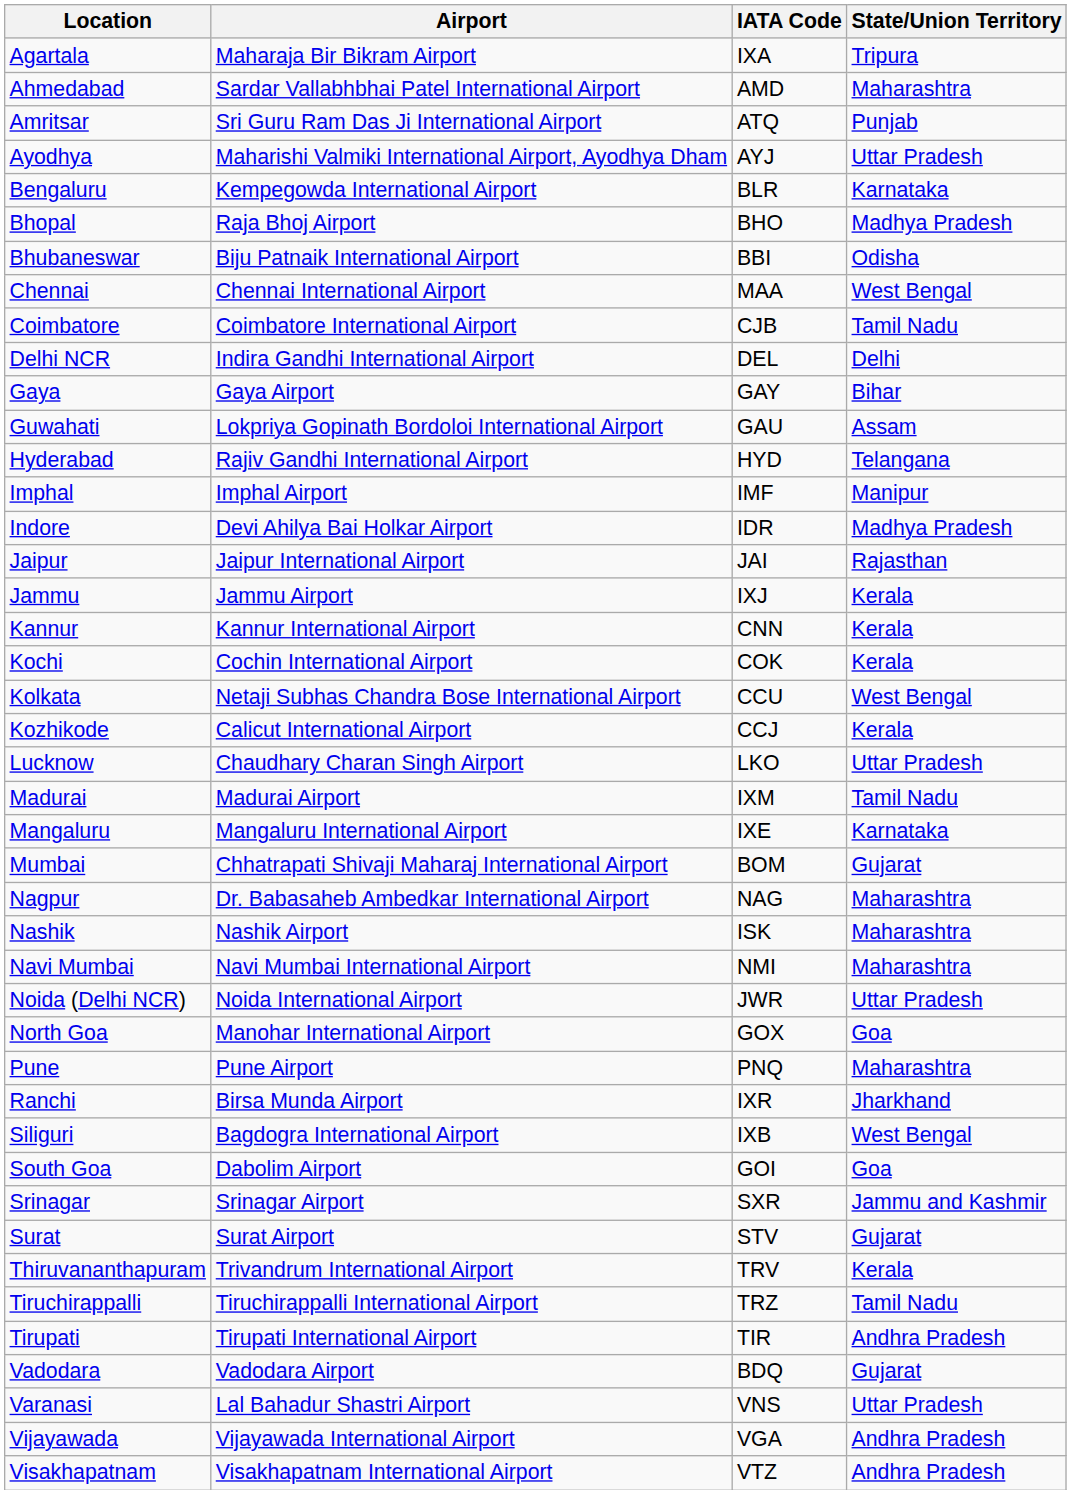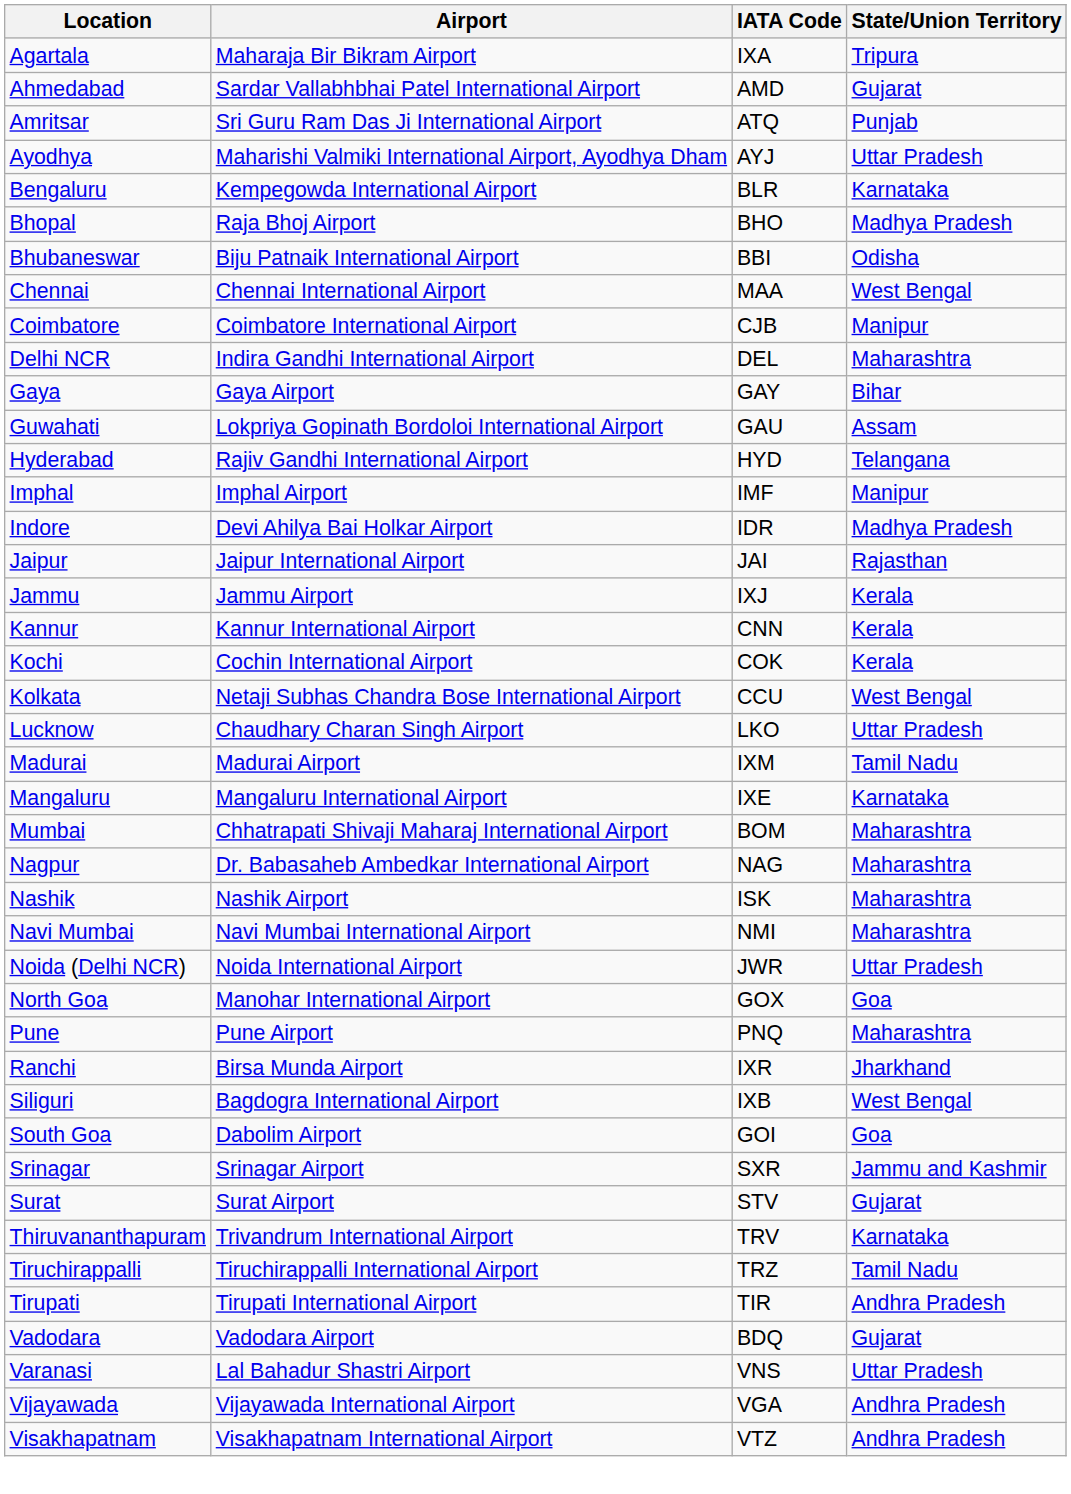Ahmedabad | State/Union Territory: Maharashtra -> Gujarat
Coimbatore | State/Union Territory: Tamil Nadu -> Manipur
Delhi NCR | State/Union Territory: Delhi -> Maharashtra
- row: Kozhikode | Calicut International Airport | CCJ | Kerala
Mumbai | State/Union Territory: Gujarat -> Maharashtra
Thiruvananthapuram | State/Union Territory: Kerala -> Karnataka
